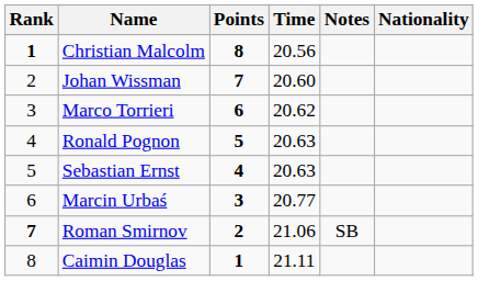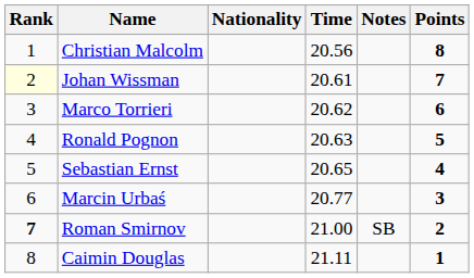columns swapped: Nationality <-> Points
Christian Malcolm | Rank: bold -> normal
Johan Wissman | Rank: no background -> lightyellow background
Johan Wissman | Time: 20.60 -> 20.61
Sebastian Ernst | Time: 20.63 -> 20.65
Roman Smirnov | Time: 21.06 -> 21.00
